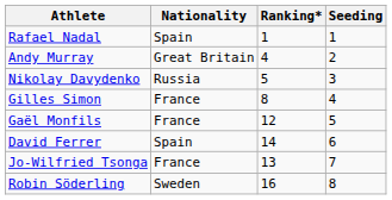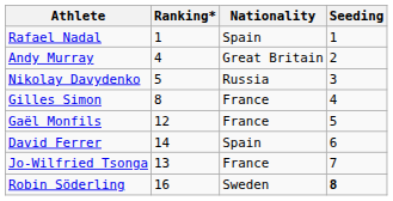columns swapped: Nationality <-> Ranking*
Robin Söderling | Seeding: normal -> bold
